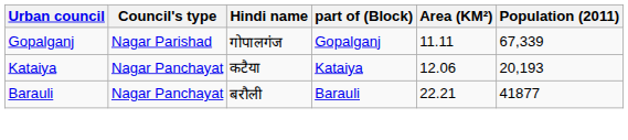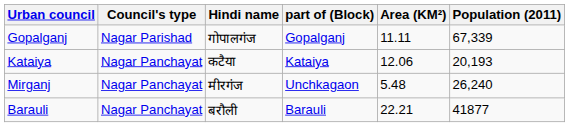+ row: Mirganj | Nagar Panchayat | मीरगंज | Unchkagaon | 5.48 | 26,240
